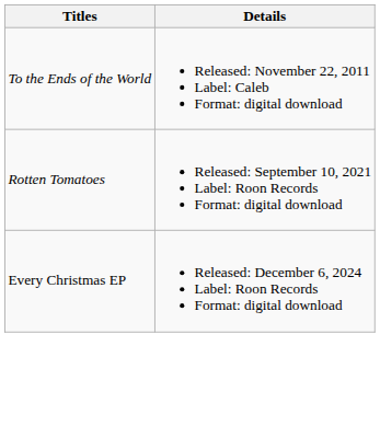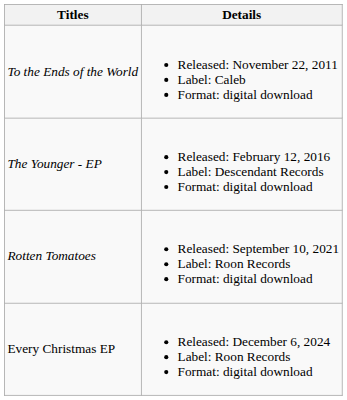+ row: The Younger - EP | Released: February 12, 2016 Label: Descendant Records Format: digital download
